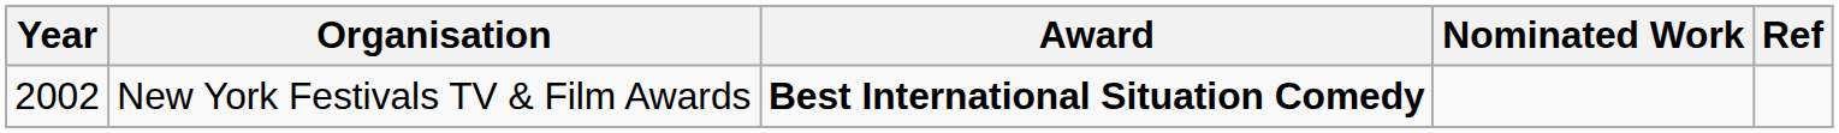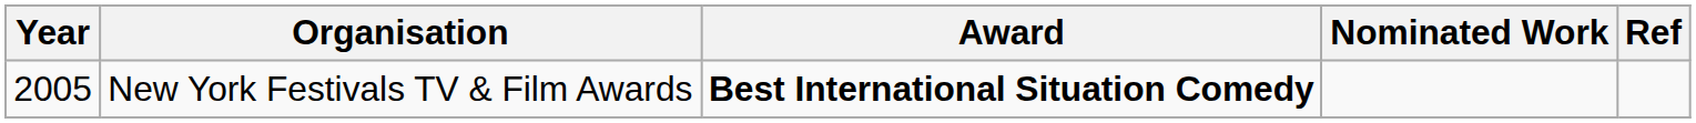New York Festivals TV & Film Awards | Year: 2002 -> 2005
